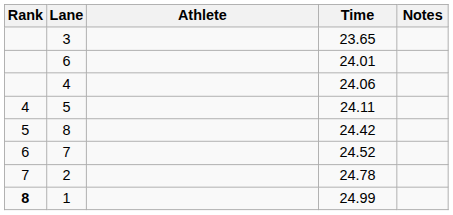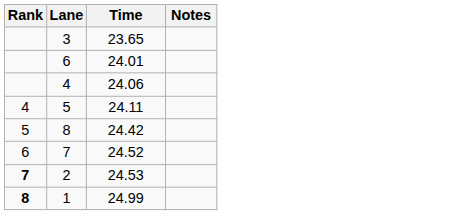- column: Athlete
2 | Rank: normal -> bold
2 | Time: 24.78 -> 24.53
